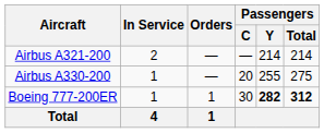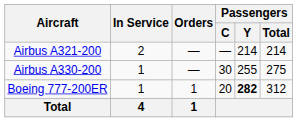Airbus A330-200 | Passengers / C: 20 -> 30
Boeing 777-200ER | Passengers / C: 30 -> 20
Boeing 777-200ER | Passengers / Total: bold -> normal
